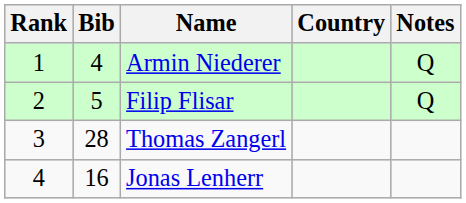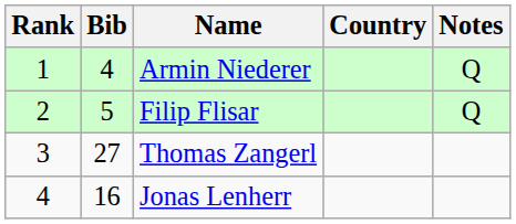Thomas Zangerl | Bib: 28 -> 27
